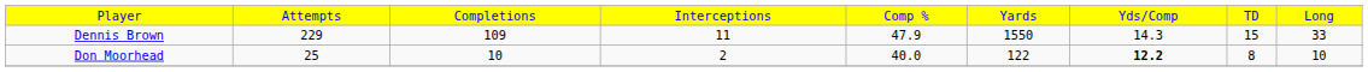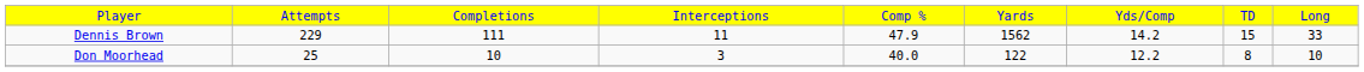Dennis Brown | column 3: 109 -> 111
Dennis Brown | column 6: 1550 -> 1562
Dennis Brown | column 7: 14.3 -> 14.2
Don Moorhead | column 4: 2 -> 3
Don Moorhead | column 7: bold -> normal
